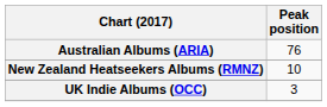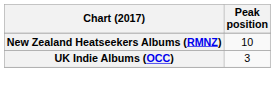- row: Australian Albums (ARIA) | 76
